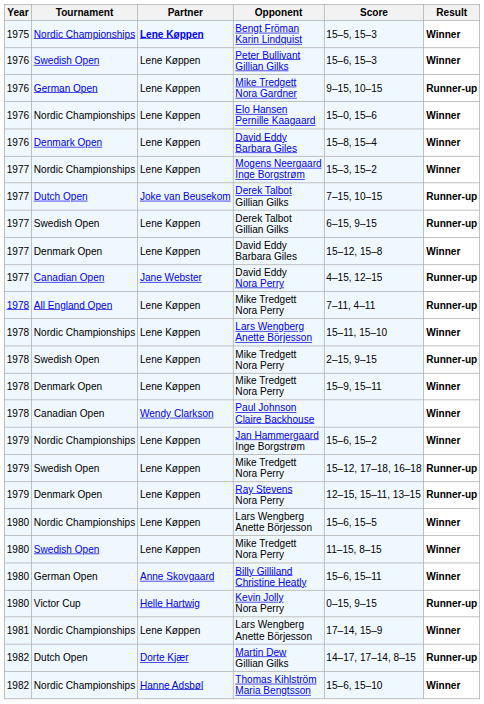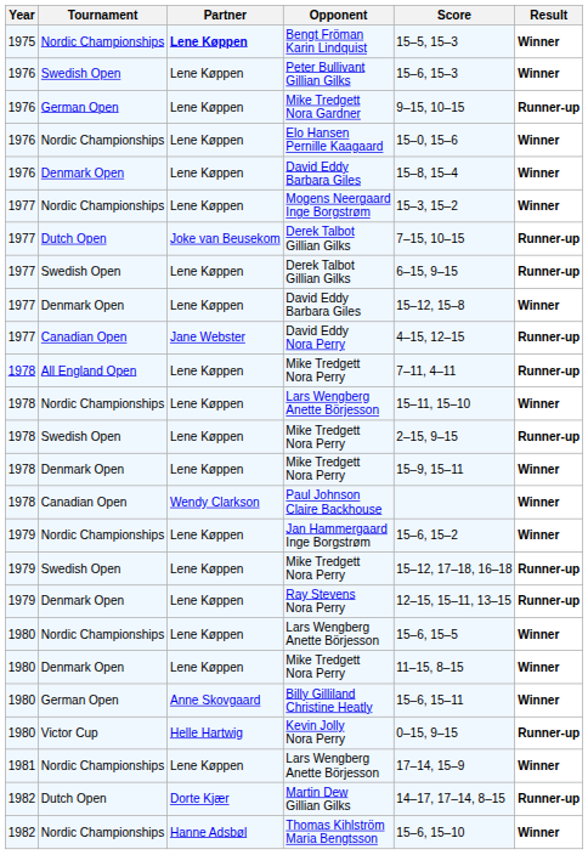1980 / Mike Tredgett Nora Perry | Tournament: Swedish Open -> Denmark Open
